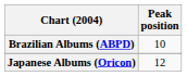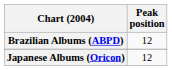Brazilian Albums (ABPD) | Peak position: 10 -> 12
